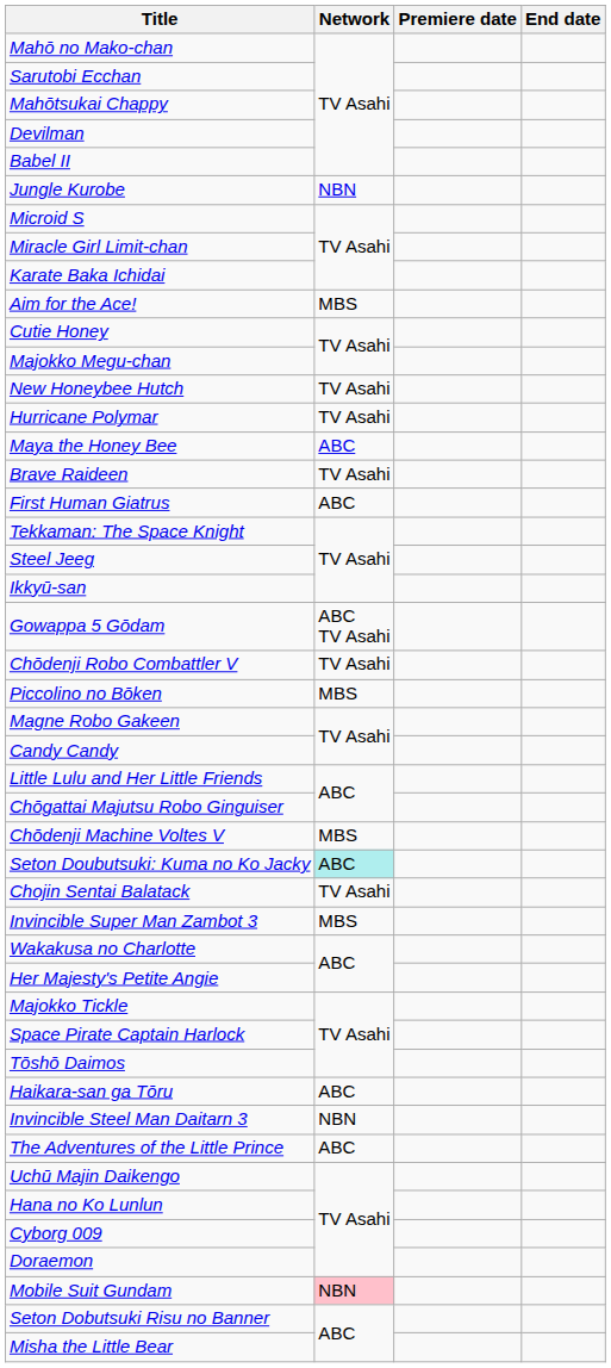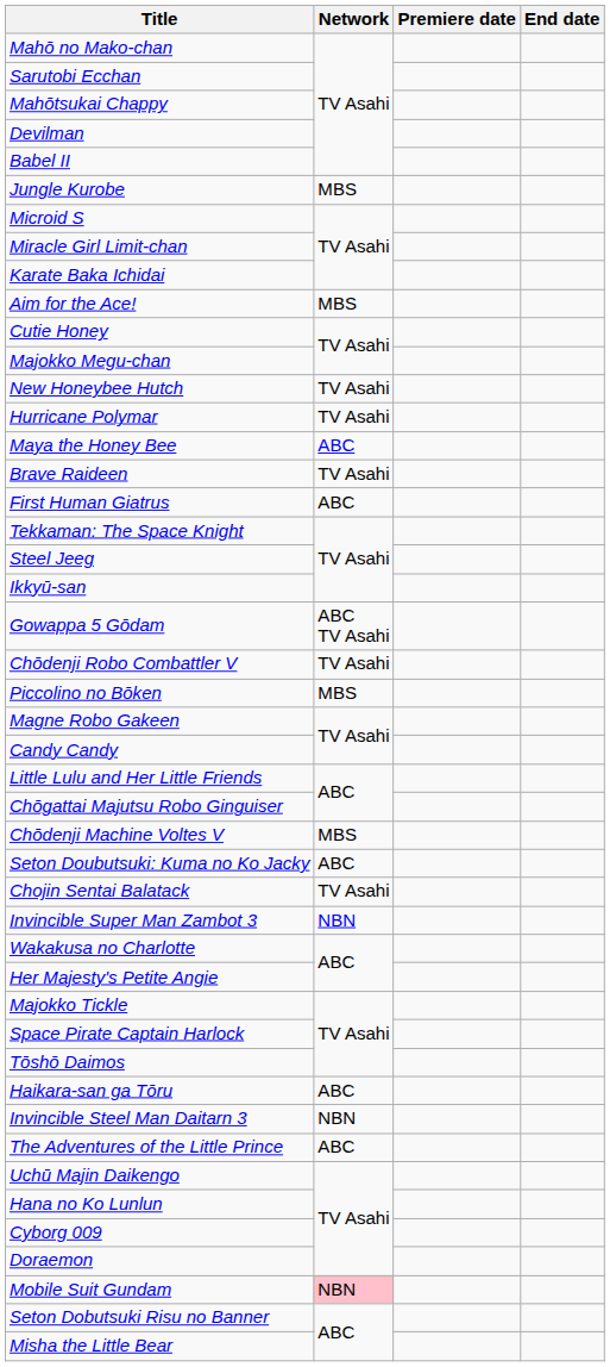Jungle Kurobe | Network: NBN -> MBS
Seton Doubutsuki: Kuma no Ko Jacky | Network: paleturquoise background -> no background
Invincible Super Man Zambot 3 | Network: MBS -> NBN
